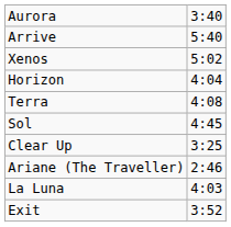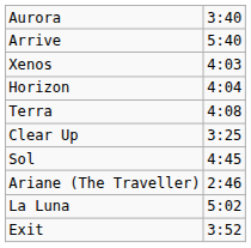Xenos | column 2: 5:02 -> 4:03
rows swapped: Sol <-> Clear Up
La Luna | column 2: 4:03 -> 5:02
